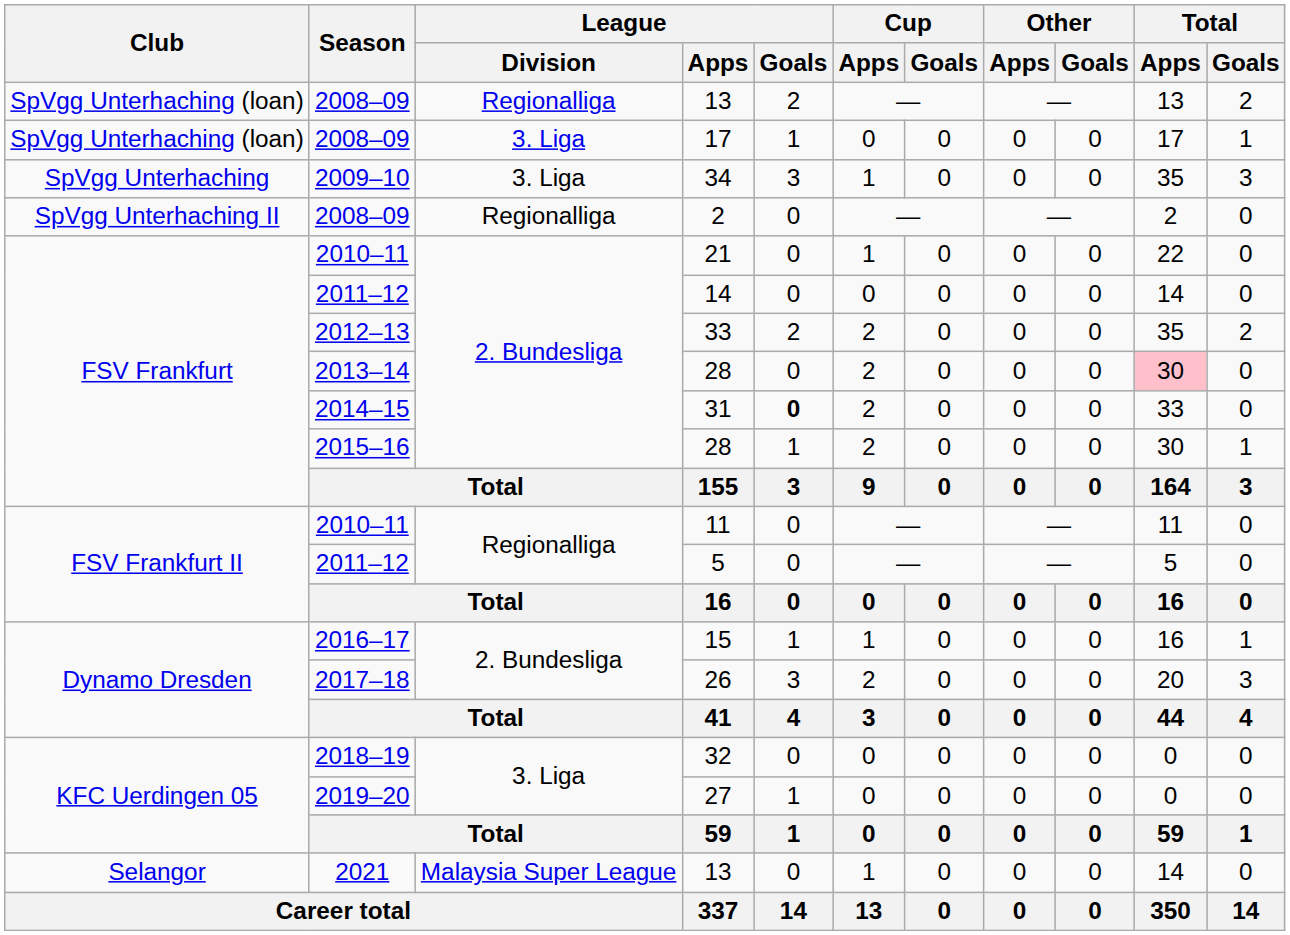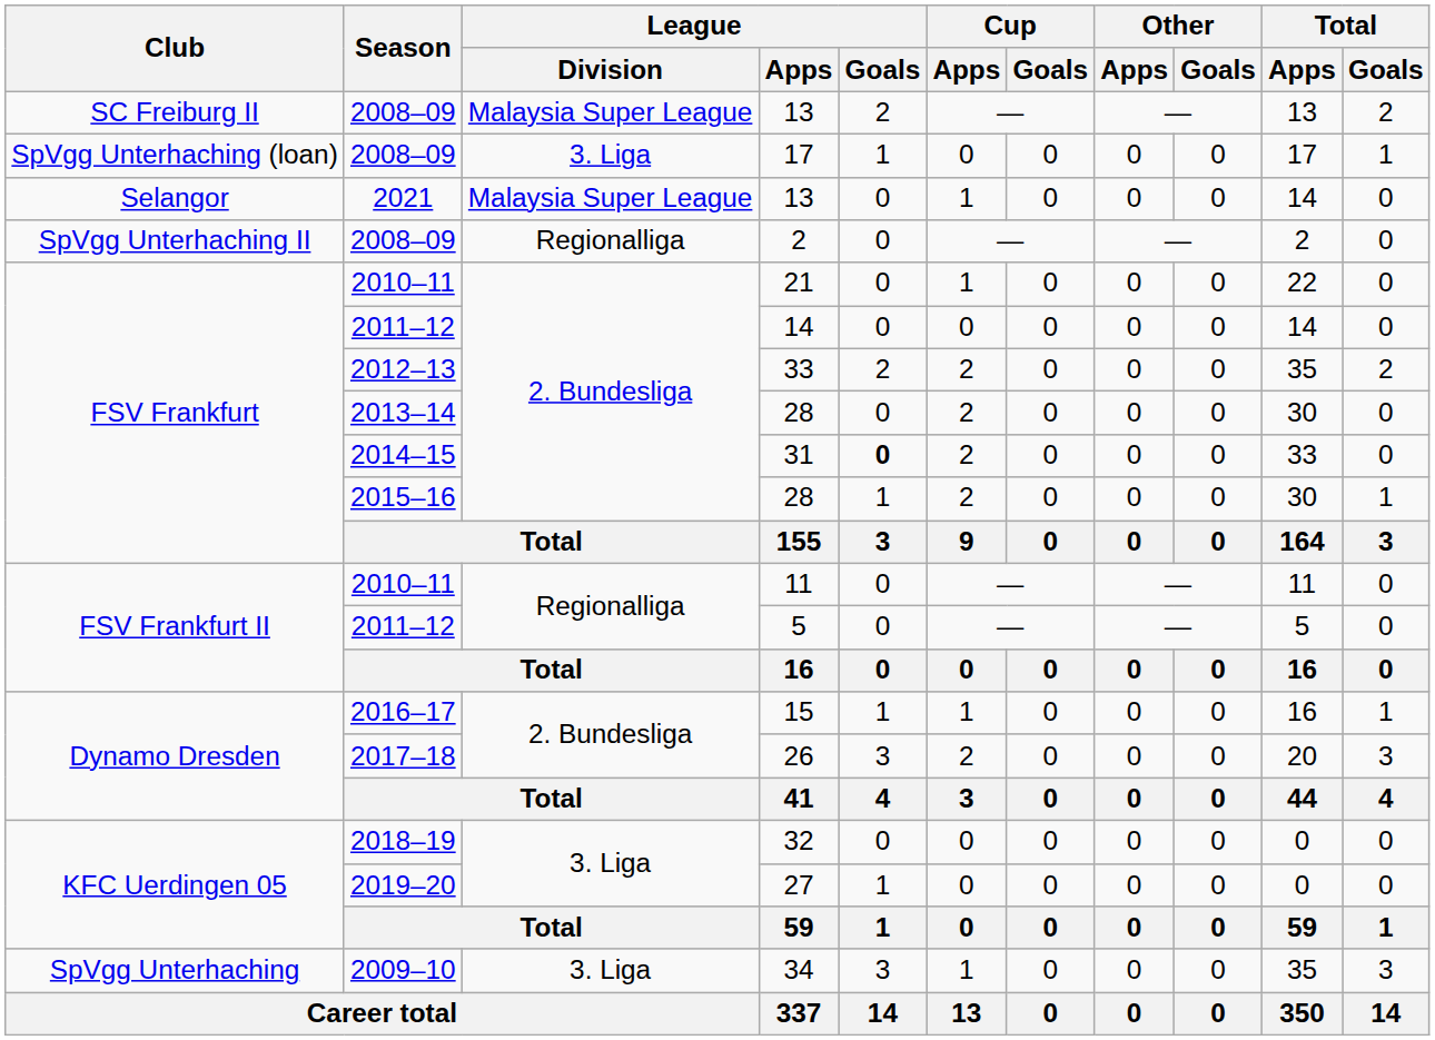2008–09 / 13 | Club: SpVgg Unterhaching (loan) -> SC Freiburg II
2008–09 / 13 | League / Division: Regionalliga -> Malaysia Super League
rows swapped: 34 <-> 2021 / 13
2013–14 / 28 | Total / Apps: pink background -> no background
